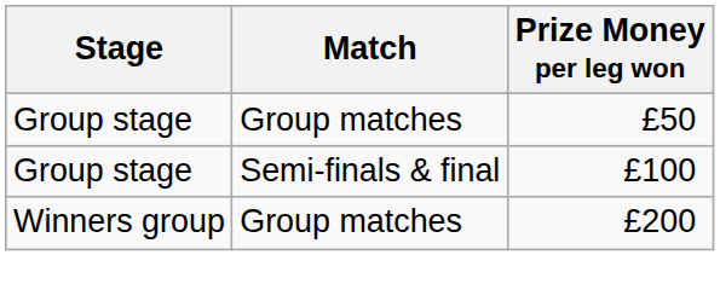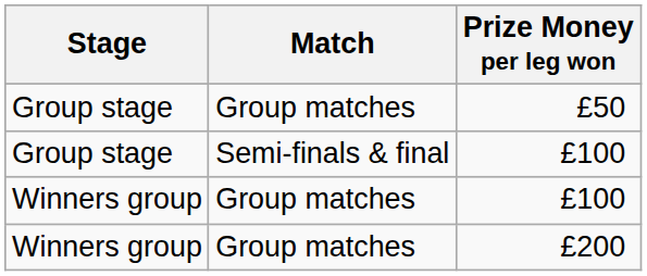+ row: Winners group | Group matches | £100
